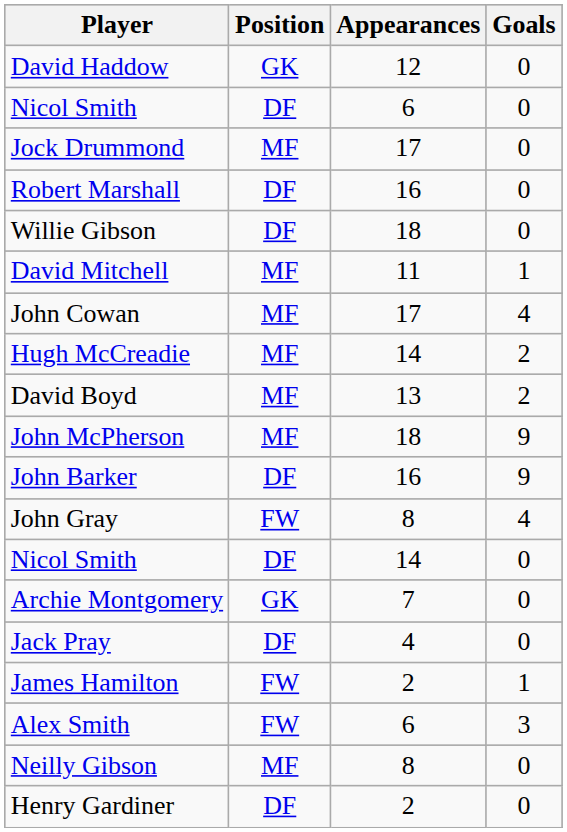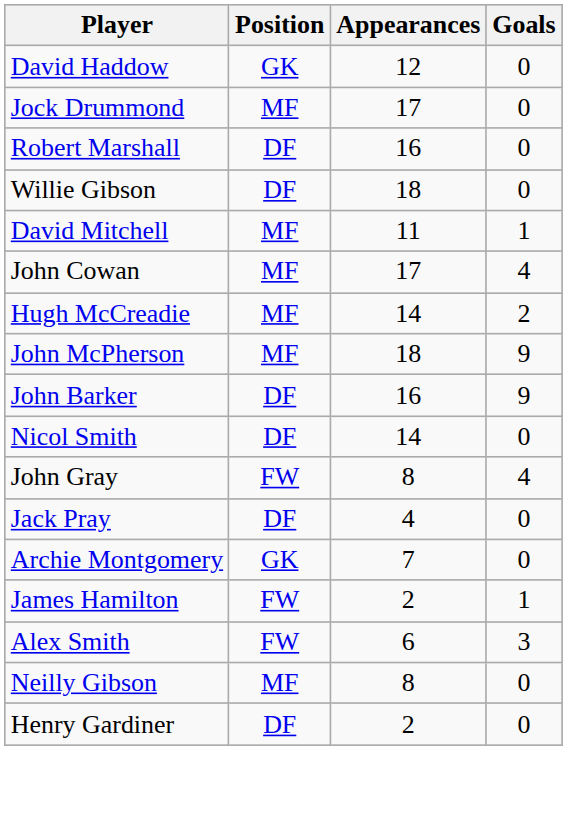- row: Nicol Smith | DF | 6 | 0
- row: David Boyd | MF | 13 | 2
rows swapped: Nicol Smith / 14 <-> John Gray
rows swapped: Jack Pray <-> Archie Montgomery
